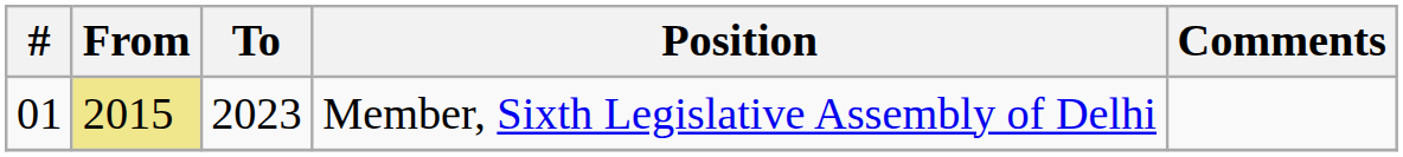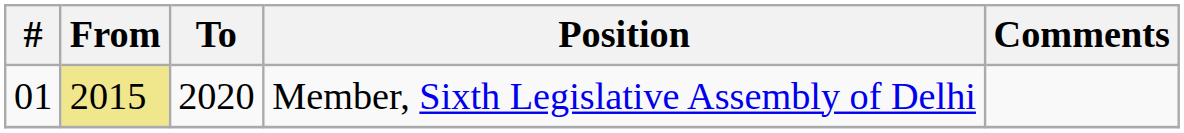Member, Sixth Legislative Assembly of Delhi | To: 2023 -> 2020
